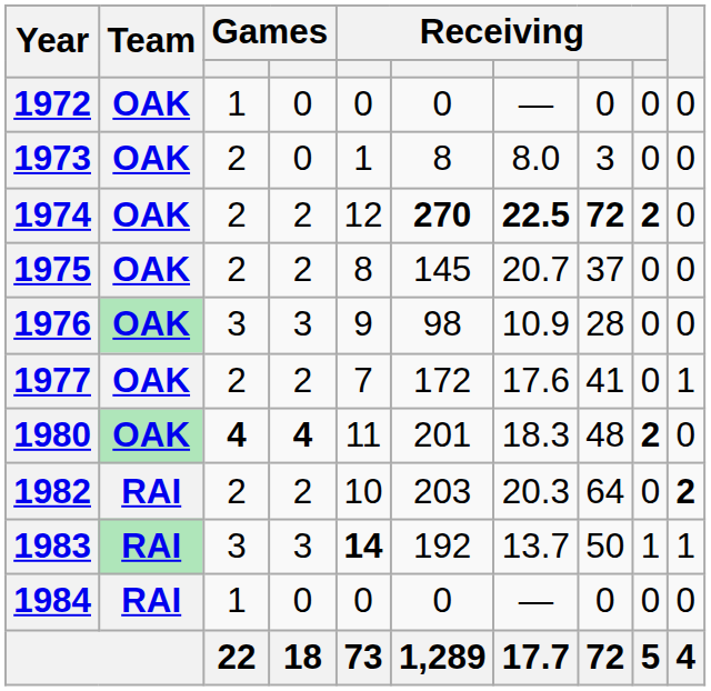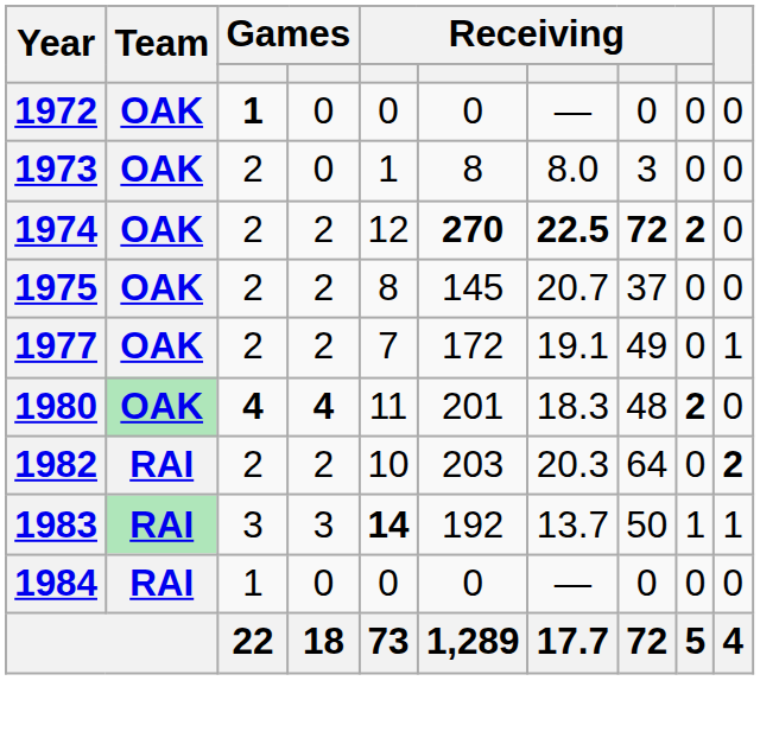1972 | column 3: normal -> bold
- row: 1976 | OAK | 3 | 3 | 9 | 98 | 10.9 | 28 | 0 | 0
1977 | column 7: 17.6 -> 19.1
1977 | column 8: 41 -> 49
